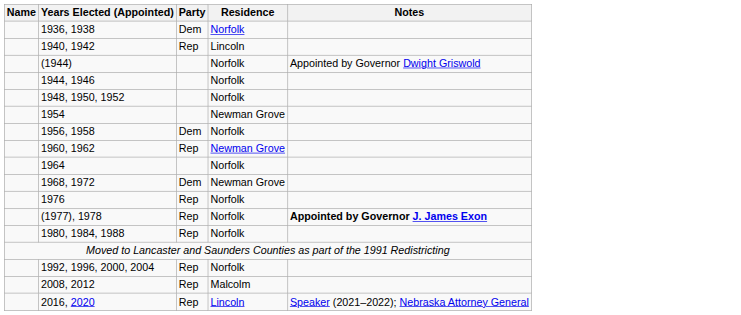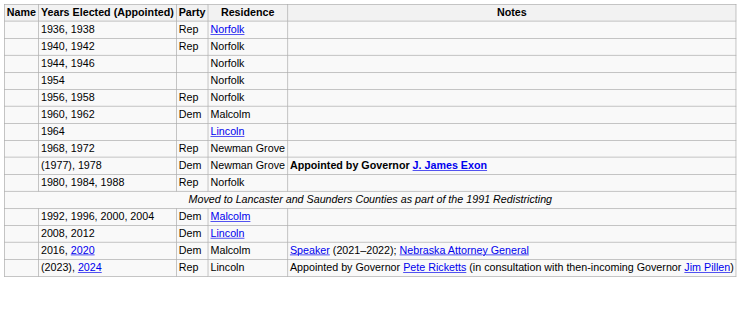1936, 1938 | Party: Dem -> Rep
1940, 1942 | Residence: Lincoln -> Norfolk
- row: (1944) | Norfolk | Appointed by Governor Dwight Griswold
- row: 1948, 1950, 1952 | Norfolk
1954 | Residence: Newman Grove -> Norfolk
1956, 1958 | Party: Dem -> Rep
1960, 1962 | Party: Rep -> Dem
1960, 1962 | Residence: Newman Grove -> Malcolm
1964 | Residence: Norfolk -> Lincoln
1968, 1972 | Party: Dem -> Rep
- row: 1976 | Rep | Norfolk
(1977), 1978 | Party: Rep -> Dem
(1977), 1978 | Residence: Norfolk -> Newman Grove
1992, 1996, 2000, 2004 | Party: Rep -> Dem
1992, 1996, 2000, 2004 | Residence: Norfolk -> Malcolm
2008, 2012 | Party: Rep -> Dem
2008, 2012 | Residence: Malcolm -> Lincoln
2016, 2020 | Party: Rep -> Dem
2016, 2020 | Residence: Lincoln -> Malcolm
+ row: (2023), 2024 | Rep | Lincoln | Appointed by Governor Pete Ricketts (in consultation with then-incoming Governor Jim Pillen)
